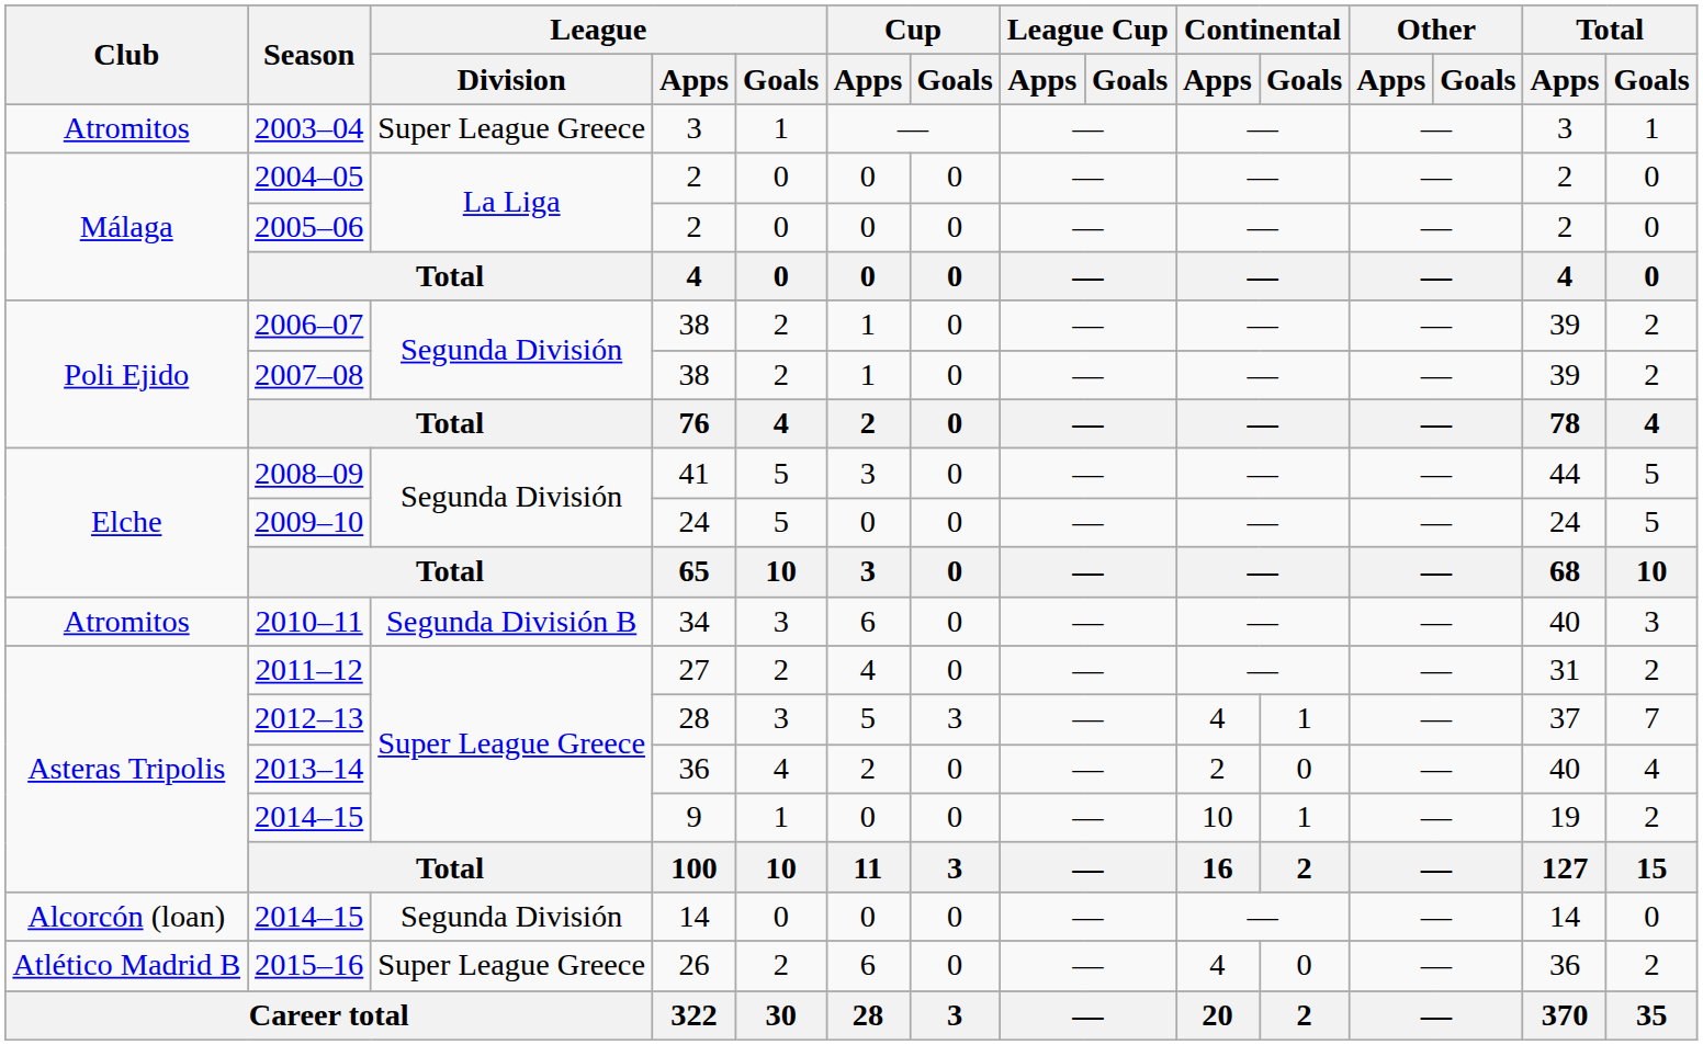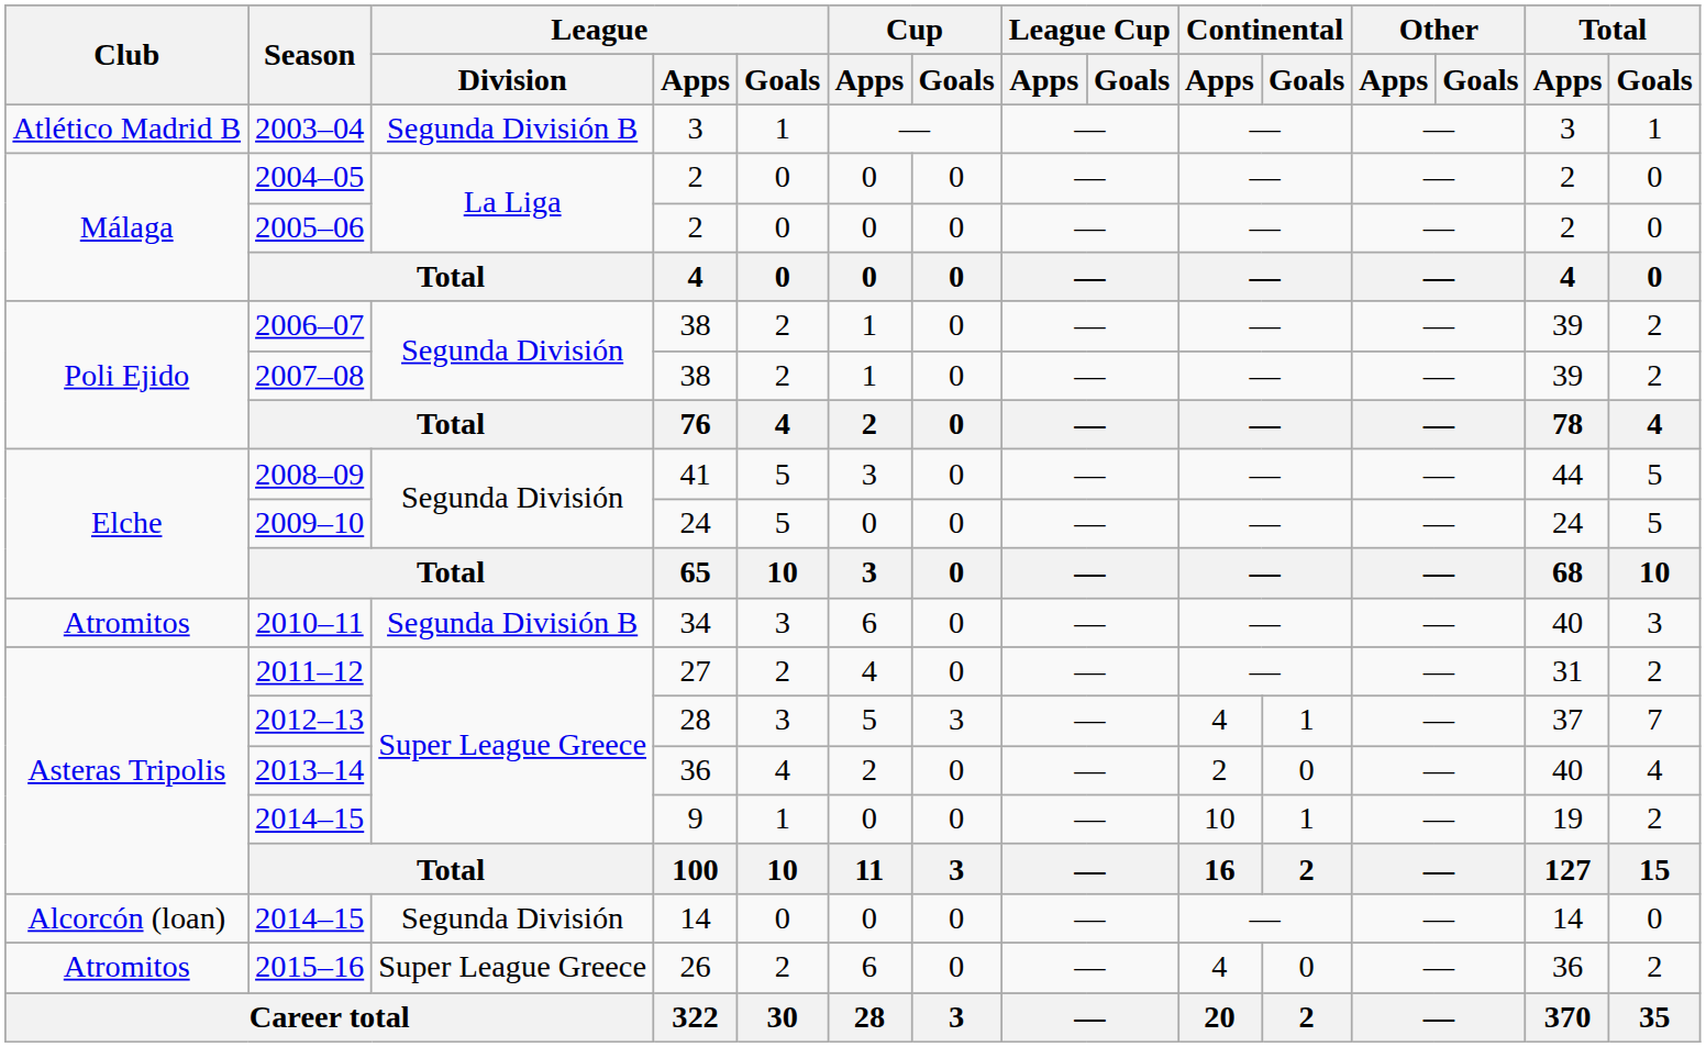2003–04 | Club: Atromitos -> Atlético Madrid B
2003–04 | League / Division: Super League Greece -> Segunda División B
2015–16 | Club: Atlético Madrid B -> Atromitos
